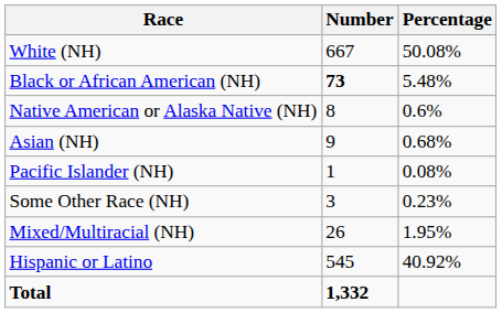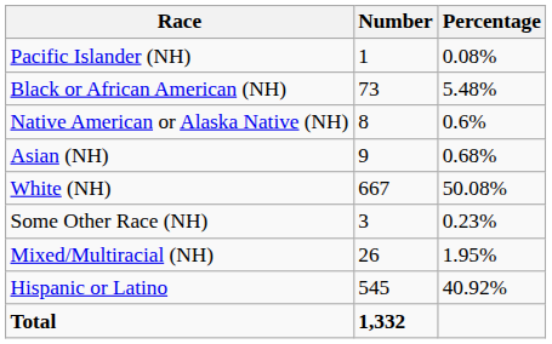rows swapped: White (NH) <-> Pacific Islander (NH)
Black or African American (NH) | Number: bold -> normal
